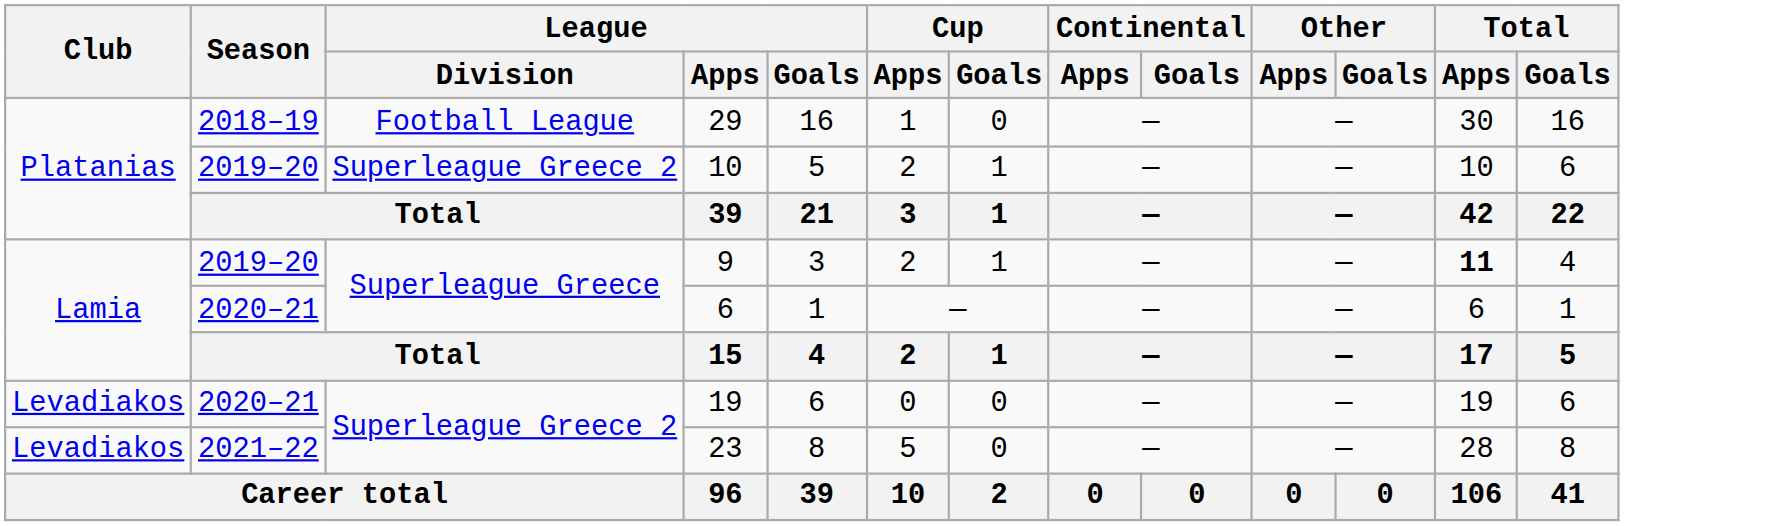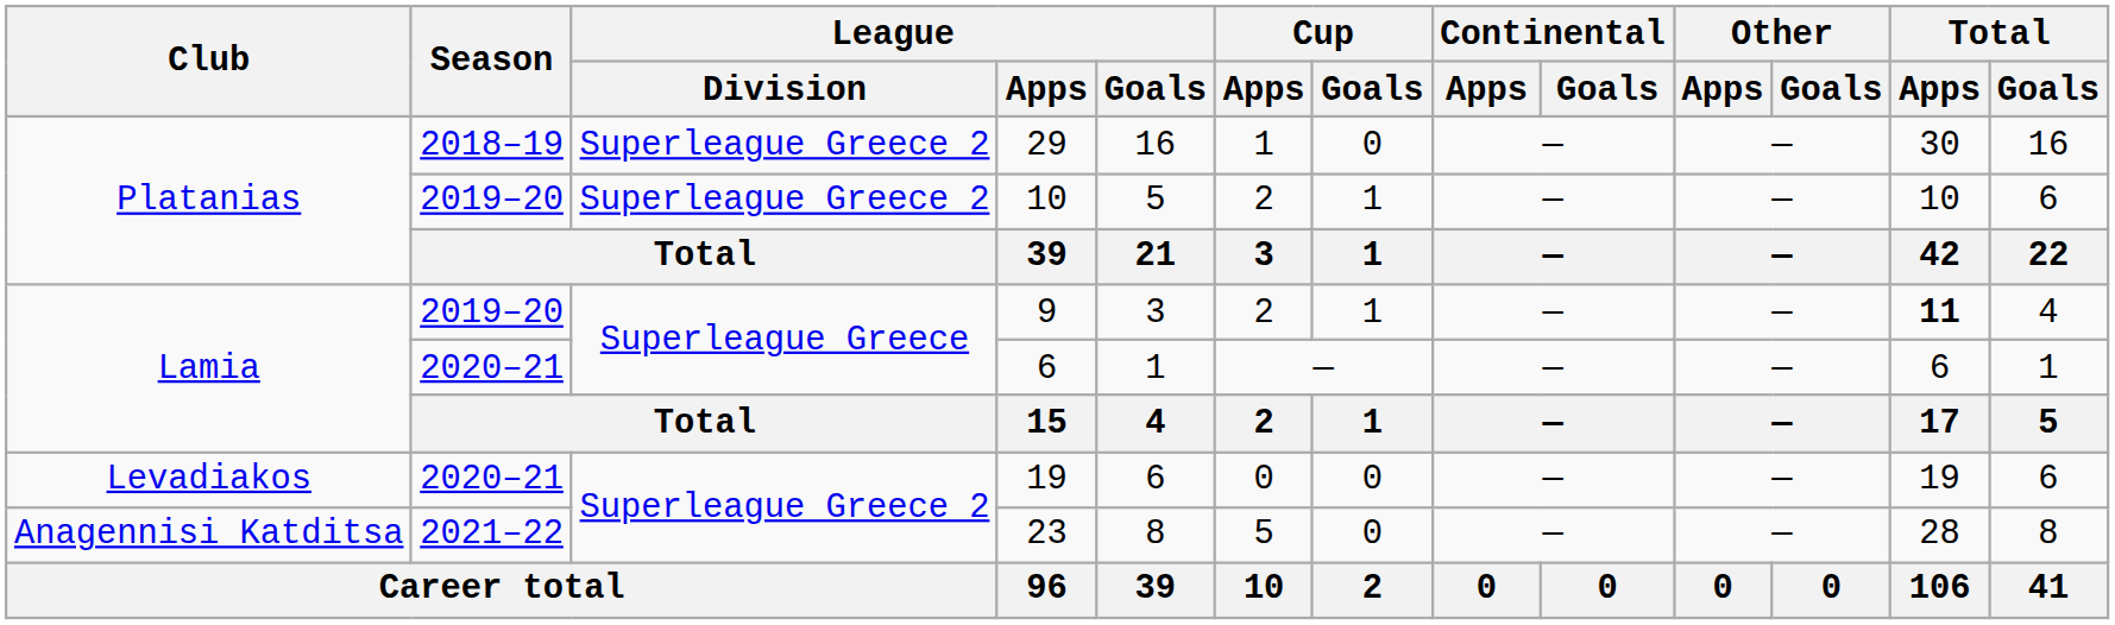29 | League / Division: Football League -> Superleague Greece 2
23 | Club: Levadiakos -> Anagennisi Katditsa
